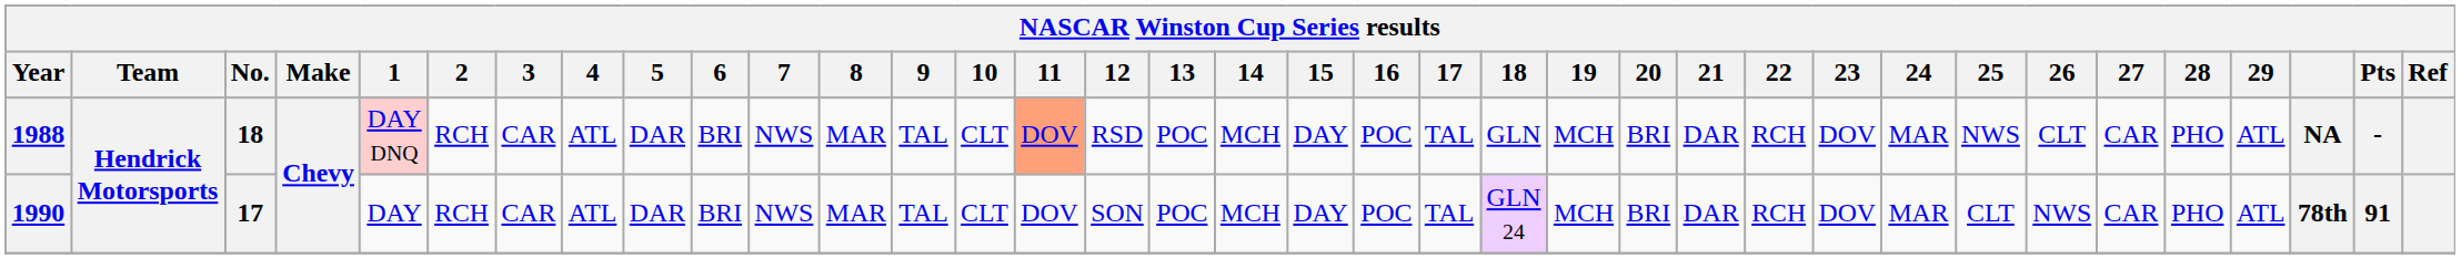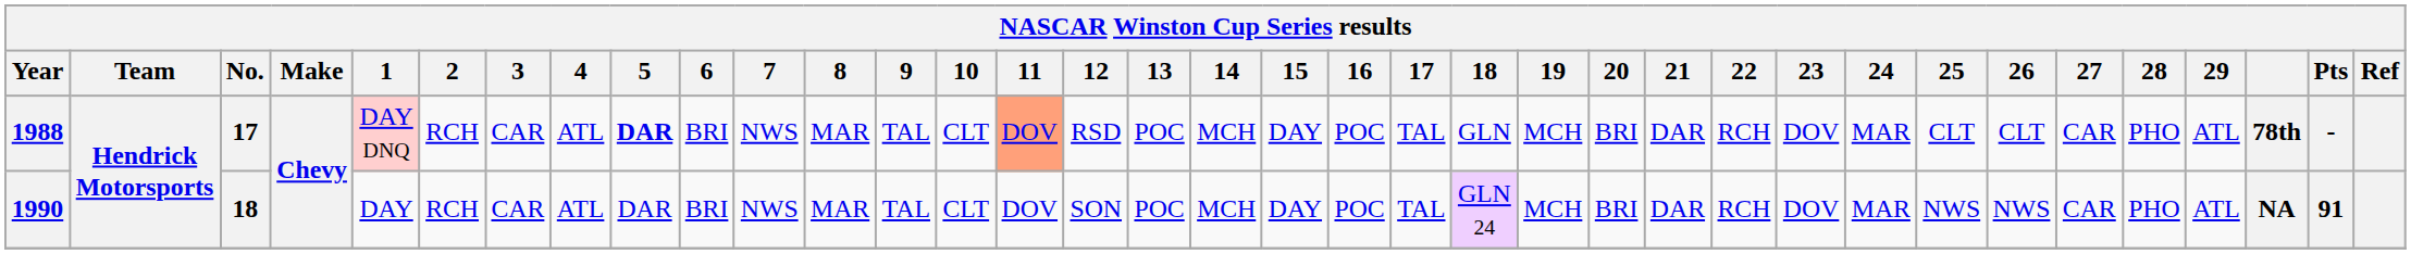1988 | No.: 18 -> 17
1988 | 5: normal -> bold
1988 | 25: NWS -> CLT
1988 | column 34: NA -> 78th
1990 | No.: 17 -> 18
1990 | 25: CLT -> NWS
1990 | column 34: 78th -> NA
